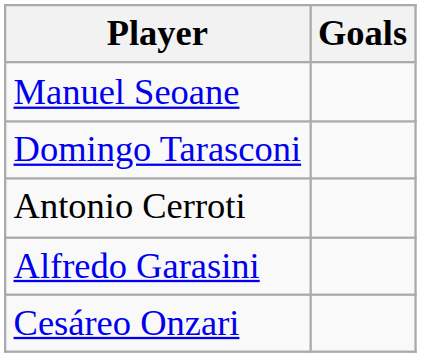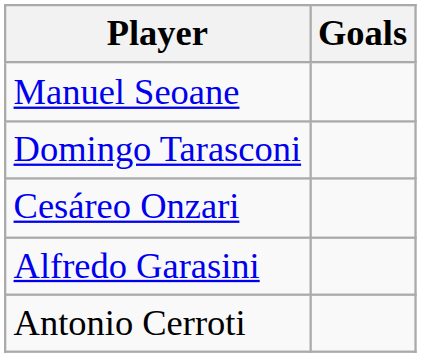rows swapped: Antonio Cerroti <-> Cesáreo Onzari
